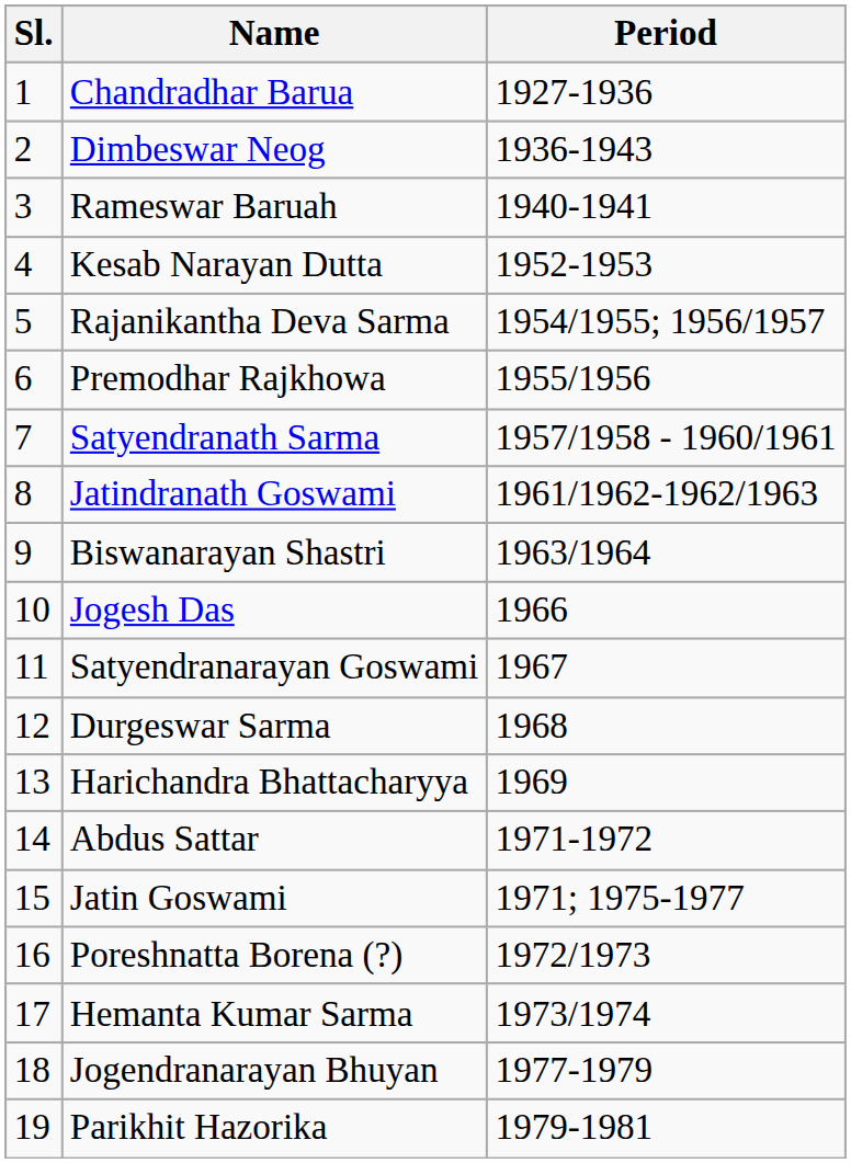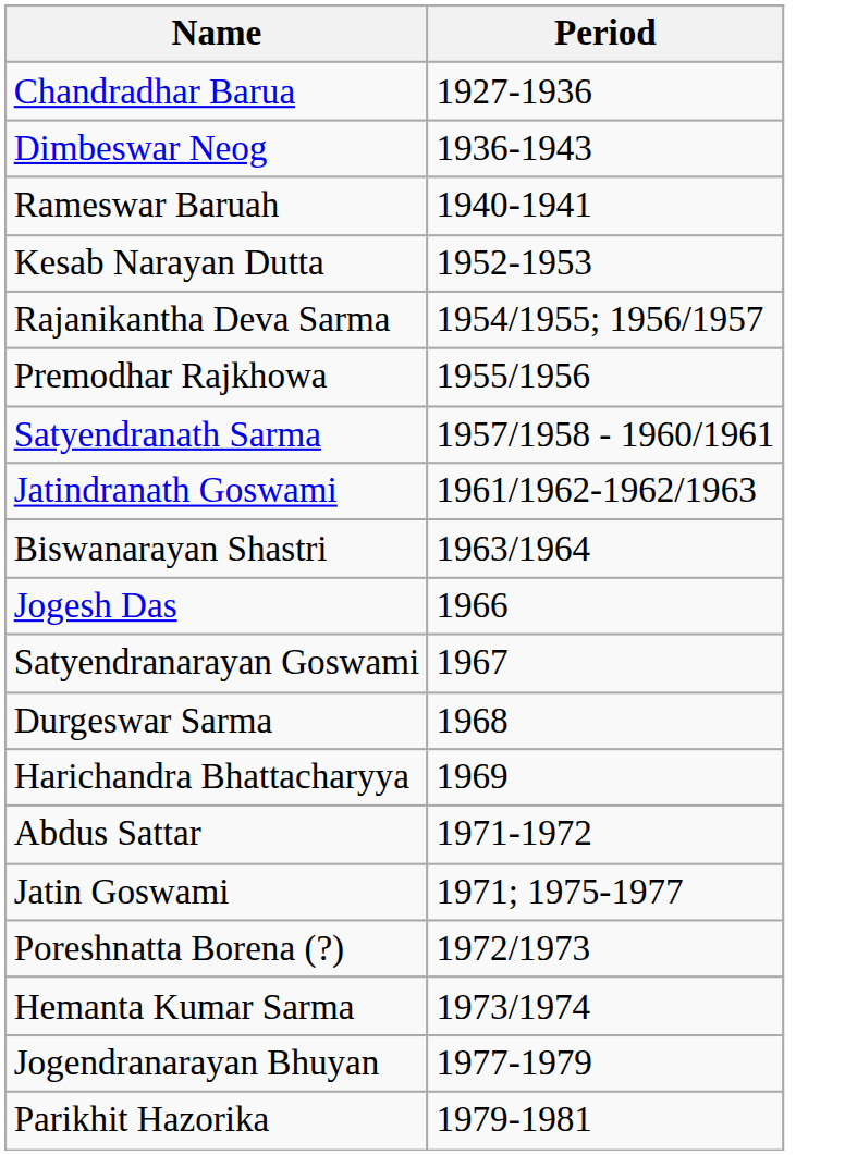- column: Sl. | 1 | 2 | 3 | 4 | 5 | 6 | 7 | 8 | 9 | 10 | 11 | 12 | 13 | 14 | 15 | 16 | 17 | 18 | 19
